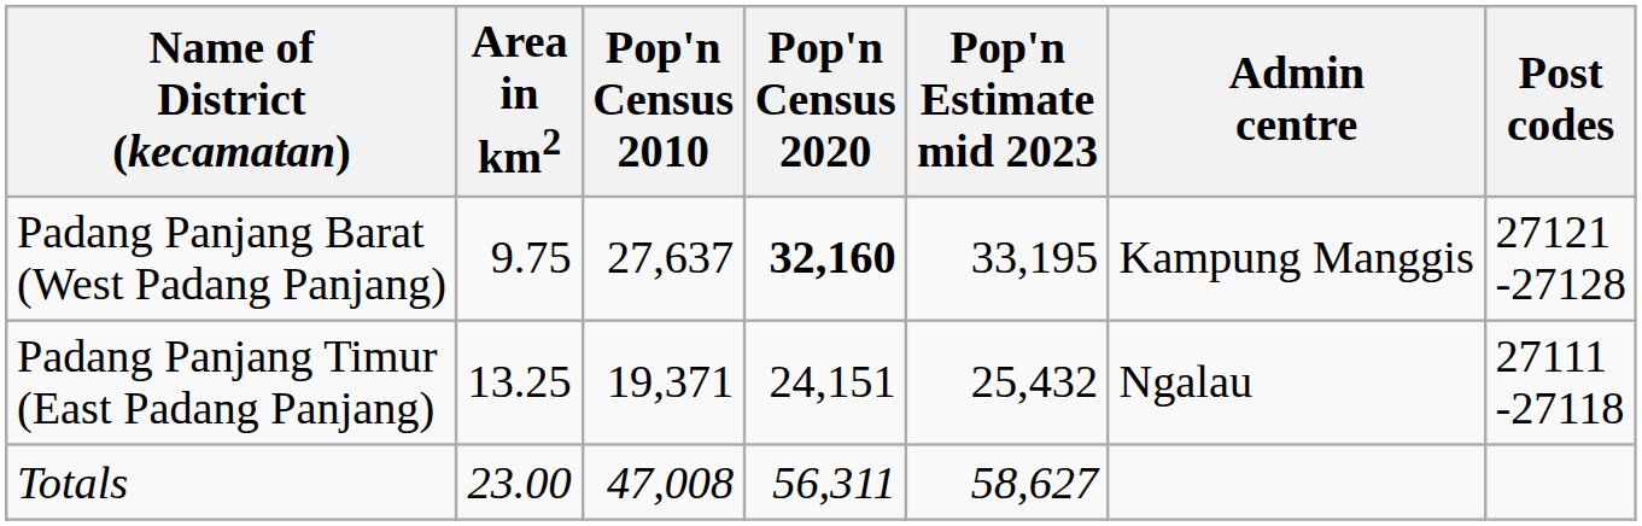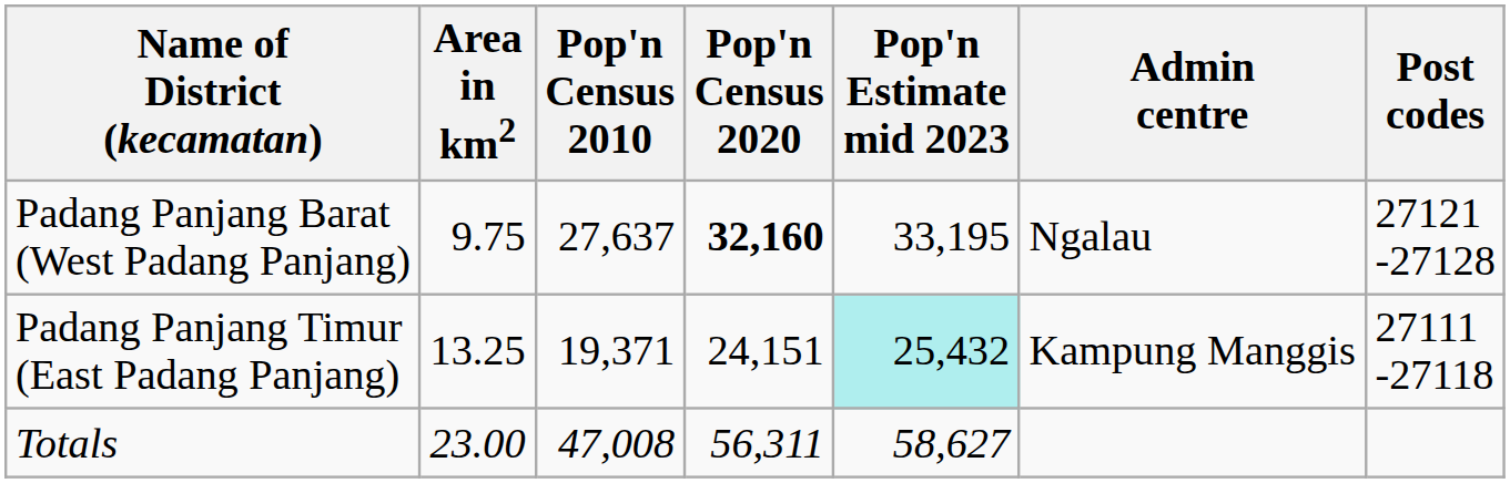Padang Panjang Barat (West Padang Panjang) | Admin centre: Kampung Manggis -> Ngalau
Padang Panjang Timur (East Padang Panjang) | Pop'n Estimate mid 2023: no background -> paleturquoise background
Padang Panjang Timur (East Padang Panjang) | Admin centre: Ngalau -> Kampung Manggis
